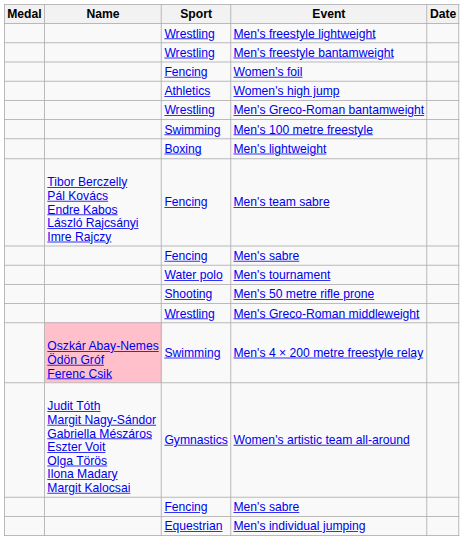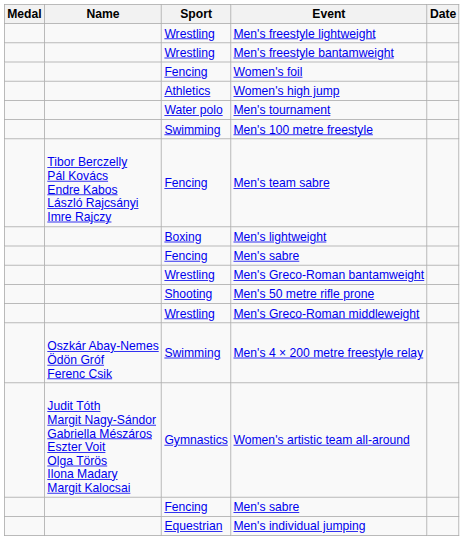rows swapped: Men's Greco-Roman bantamweight <-> Men's tournament
rows swapped: Men's team sabre <-> Men's lightweight
Men's 4 × 200 metre freestyle relay | Name: pink background -> no background
